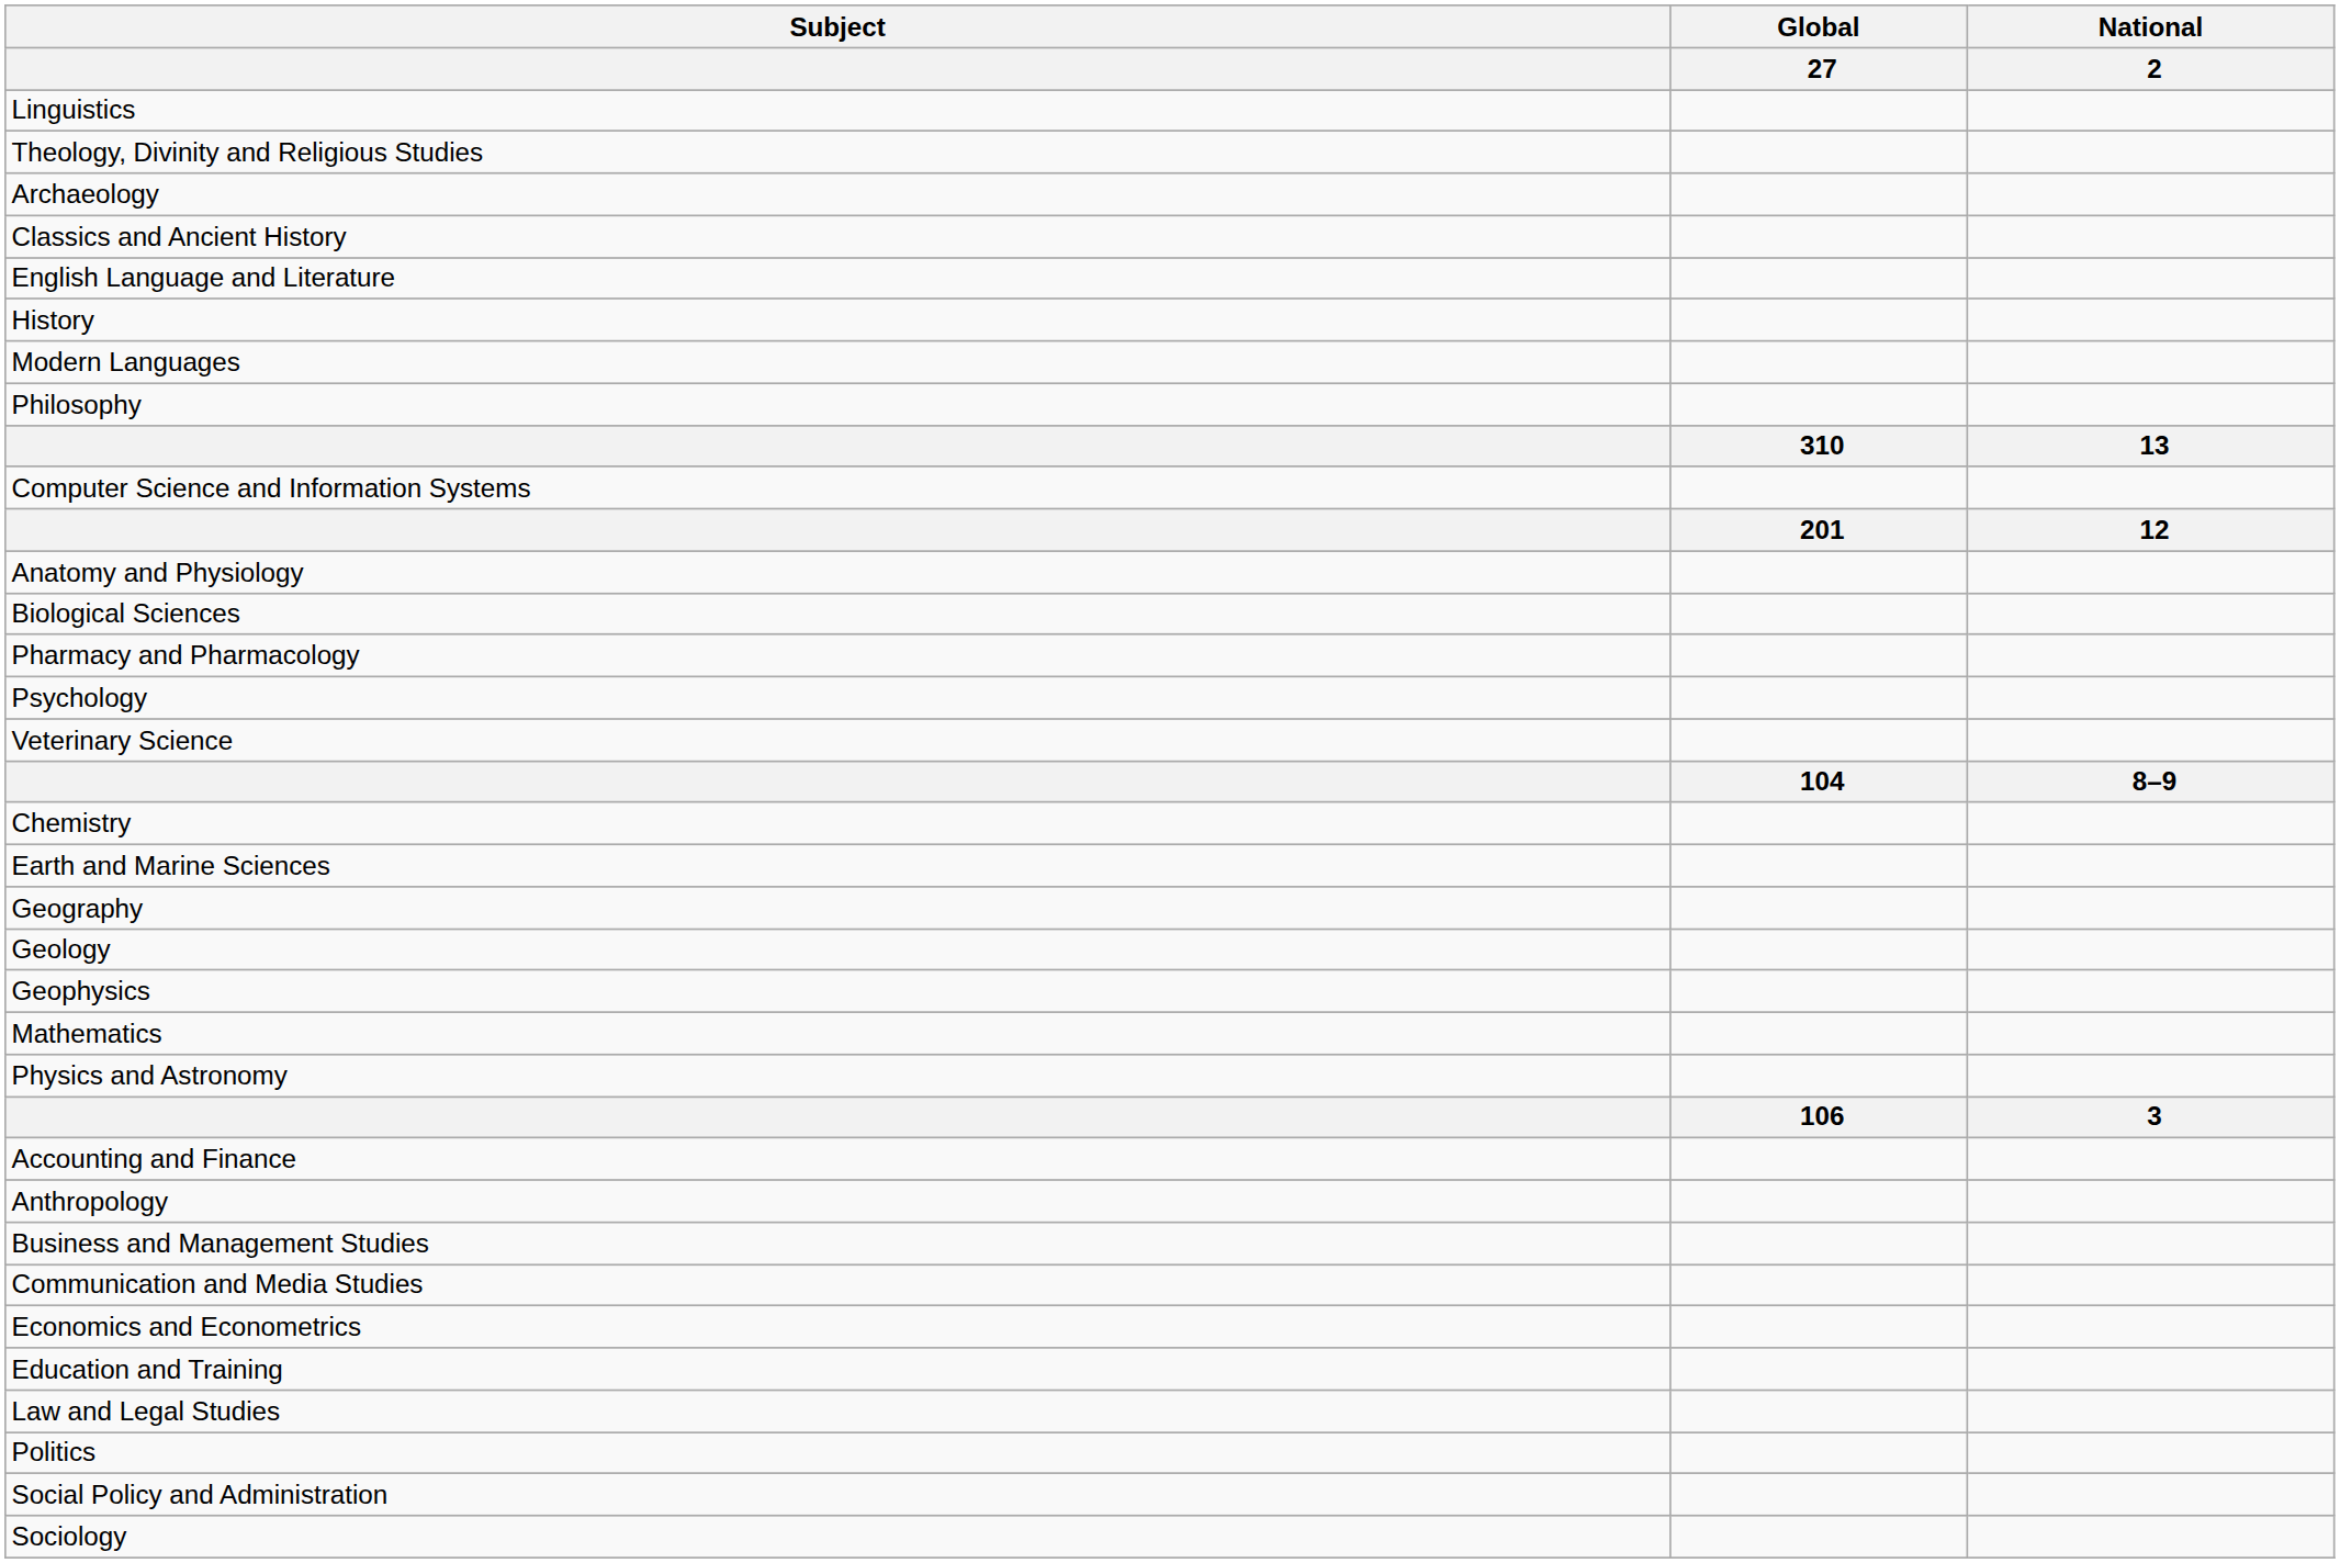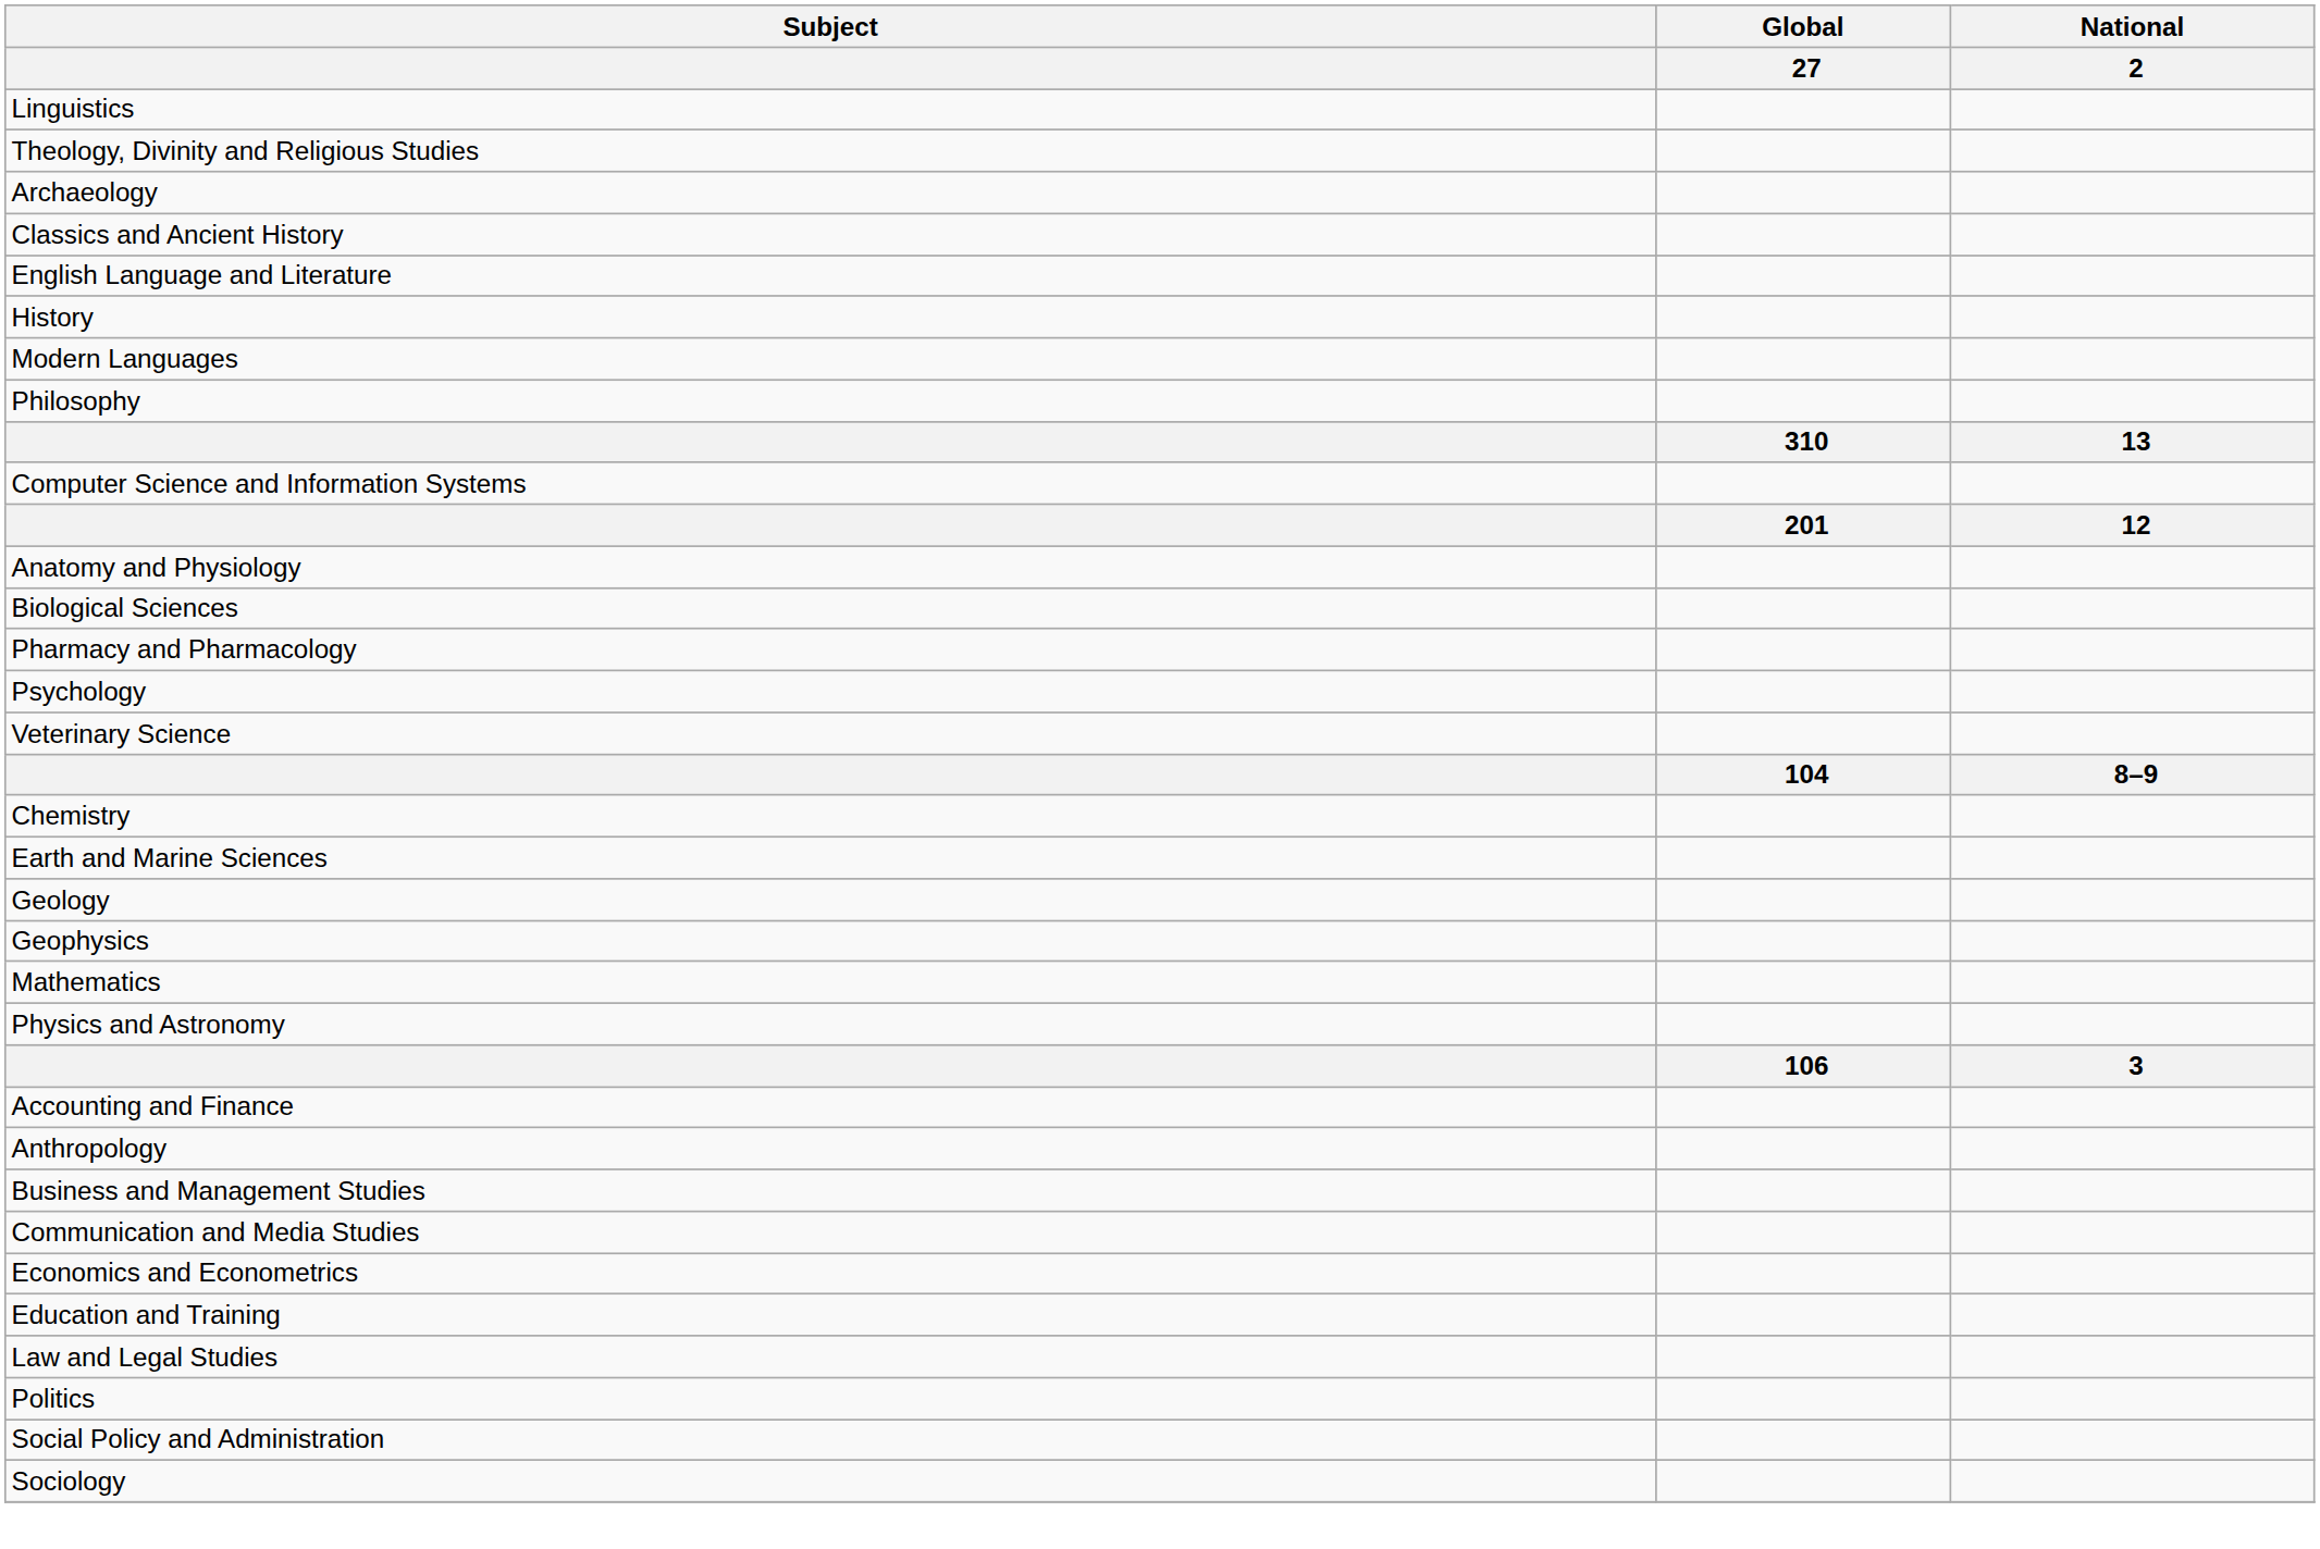- row: Geography
